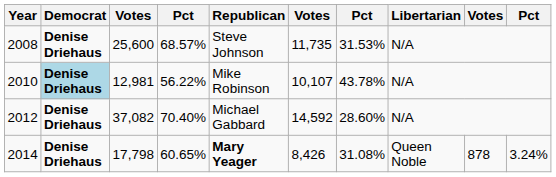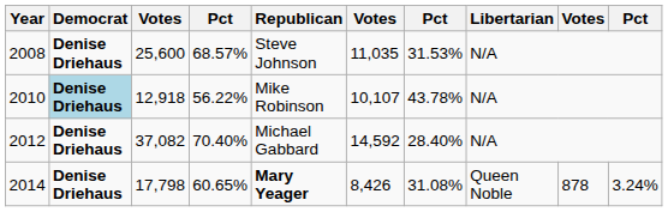2008 | column 6: 11,735 -> 11,035
2010 | column 3: 12,981 -> 12,918
2012 | column 7: 28.60% -> 28.40%
